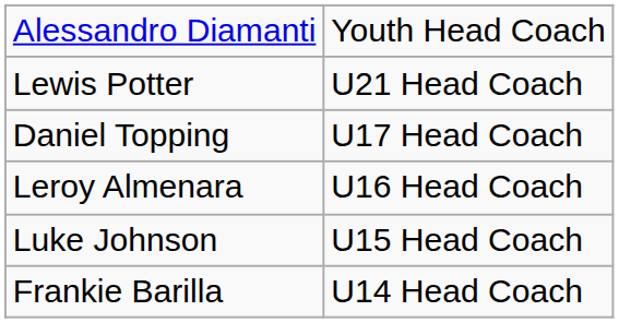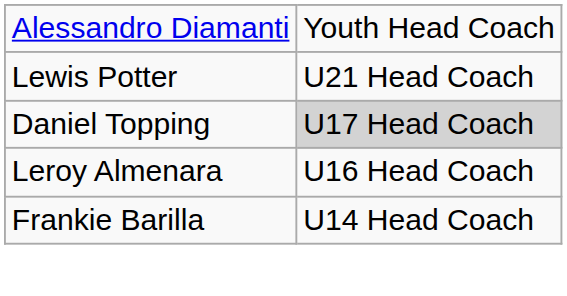Daniel Topping | column 2: no background -> lightgrey background
- row: Luke Johnson | U15 Head Coach
